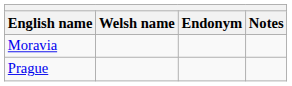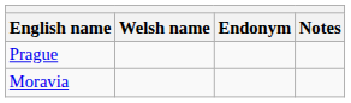rows swapped: Moravia <-> Prague
